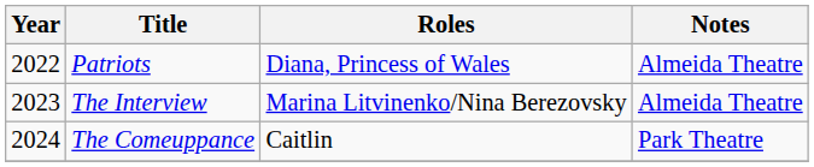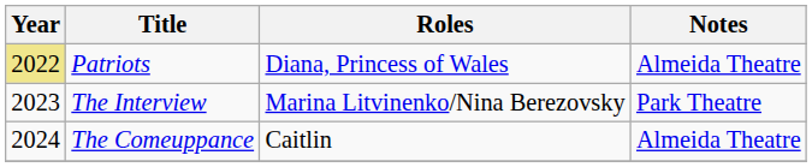Patriots | Year: no background -> khaki background
The Interview | Notes: Almeida Theatre -> Park Theatre
The Comeuppance | Notes: Park Theatre -> Almeida Theatre
